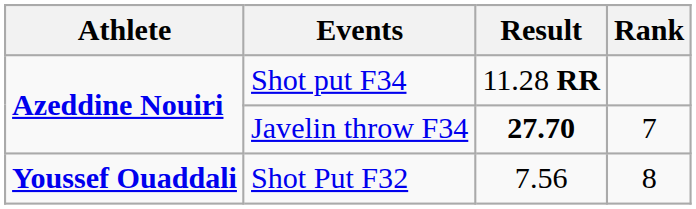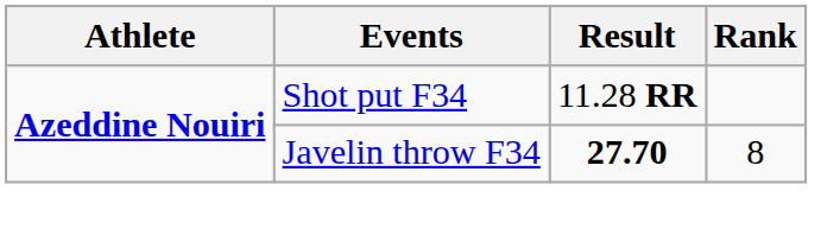Javelin throw F34 | Rank: 7 -> 8
- row: Youssef Ouaddali | Shot Put F32 | 7.56 | 8
